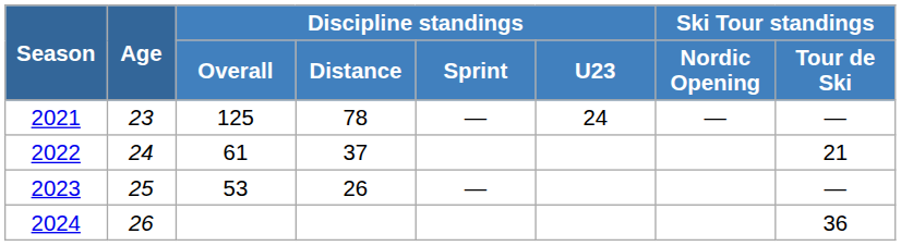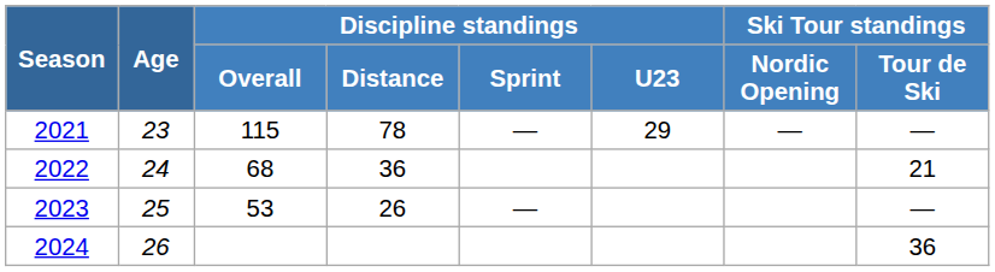2021 | Discipline standings / Overall: 125 -> 115
2021 | Discipline standings / U23: 24 -> 29
2022 | Discipline standings / Overall: 61 -> 68
2022 | Discipline standings / Distance: 37 -> 36
